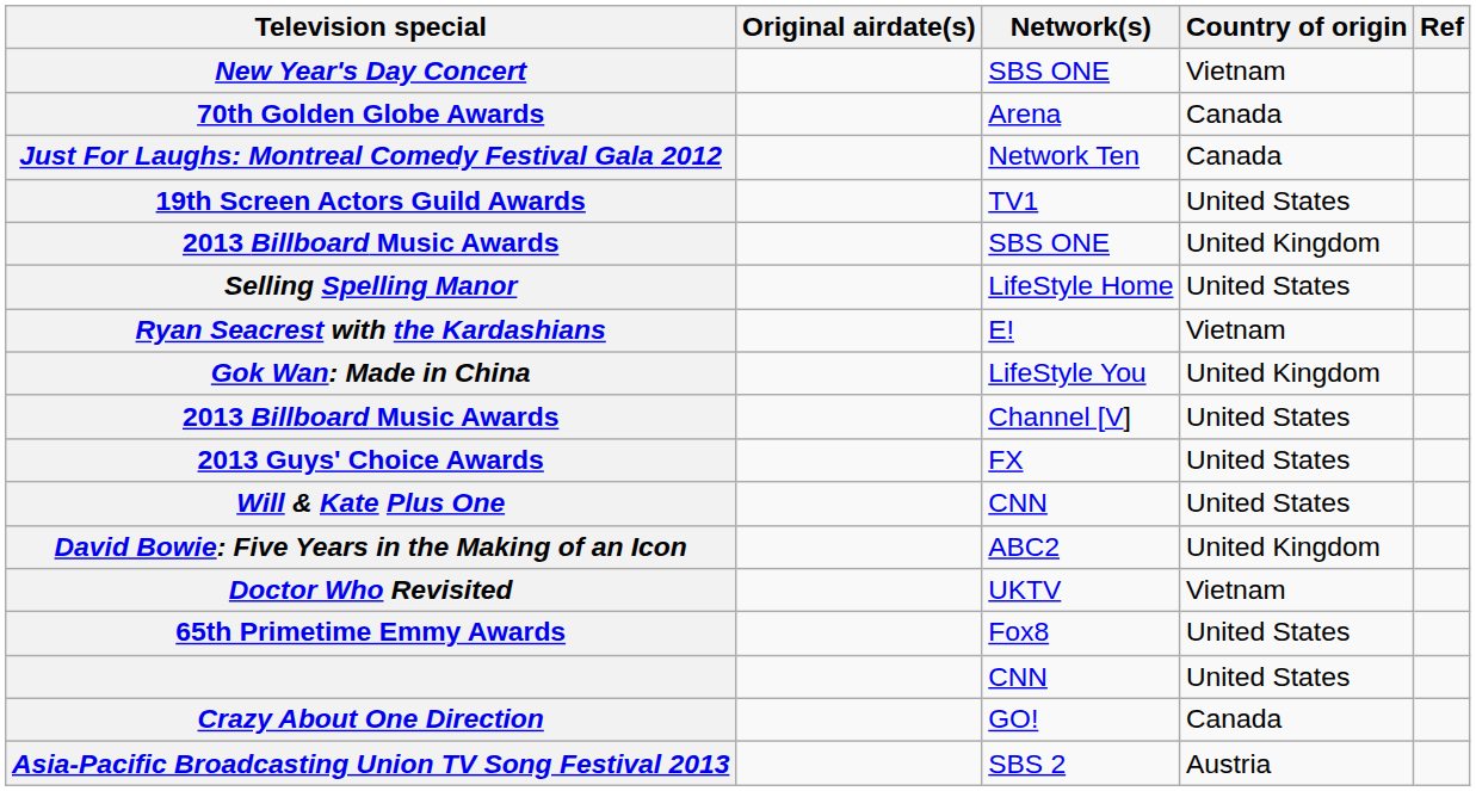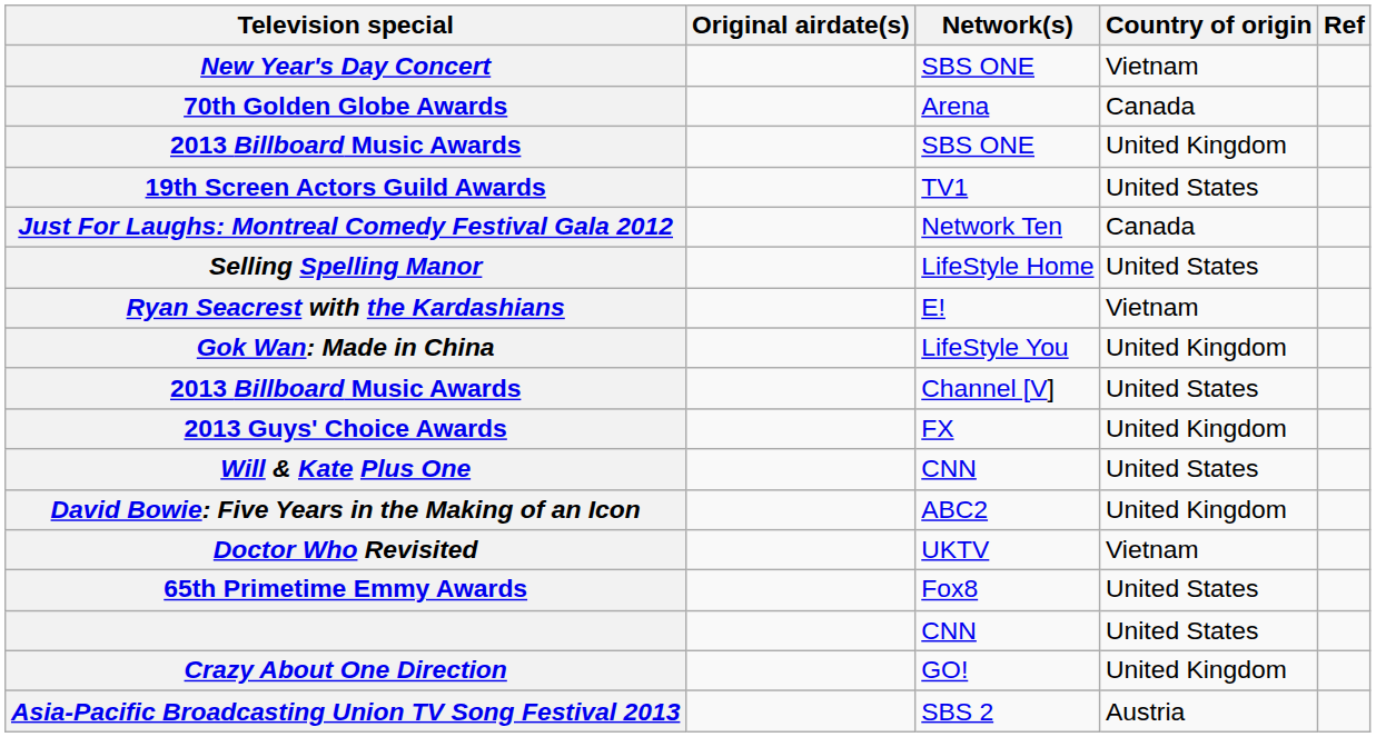rows swapped: Just For Laughs: Montreal Comedy Festival Gala 2012 <-> 2013 Billboard Music Awards / SBS ONE
2013 Guys' Choice Awards | Country of origin: United States -> United Kingdom
Crazy About One Direction | Country of origin: Canada -> United Kingdom
